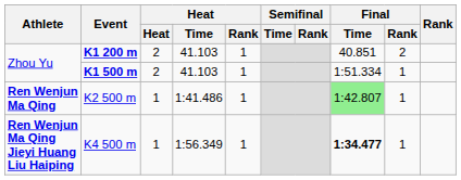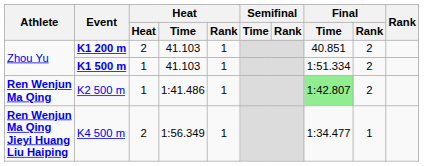K1 500 m | Heat: 2 -> 1
K1 500 m | Final / Rank: 1 -> 2
K2 500 m | Final / Rank: 1 -> 2
K4 500 m | Heat: 1 -> 2
K4 500 m | Final / Time: bold -> normal
